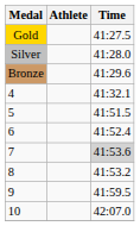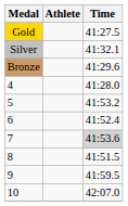Silver | Time: 41:28.0 -> 41:32.1
4 | Time: 41:32.1 -> 41:28.0
5 | Time: 41:51.5 -> 41:53.2
8 | Time: 41:53.2 -> 41:51.5
